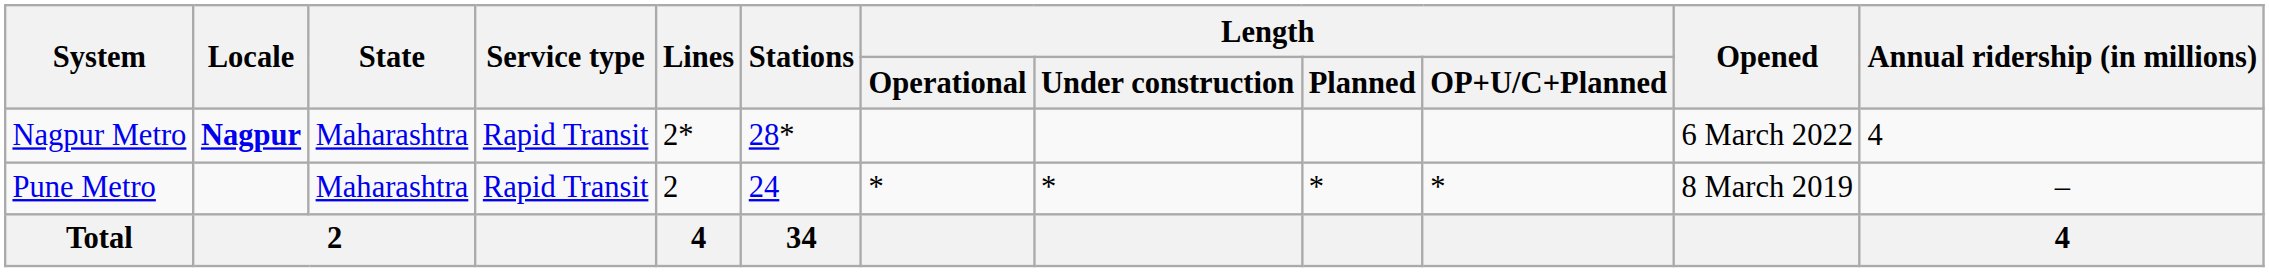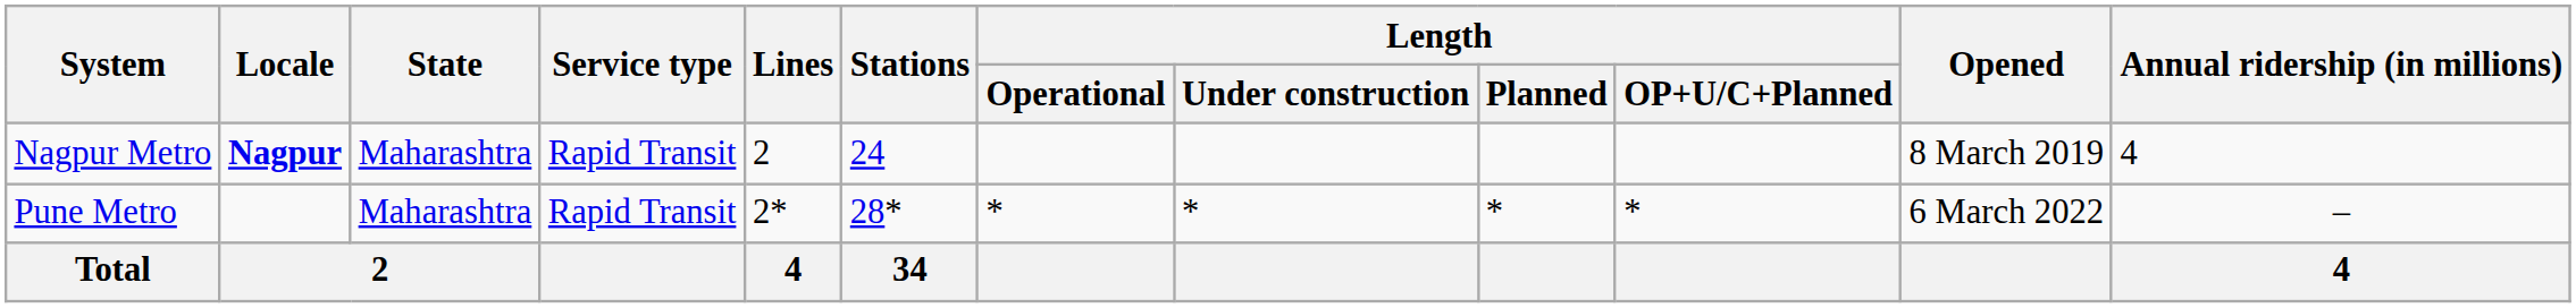Nagpur Metro | Lines: 2* -> 2
Nagpur Metro | Stations: 28* -> 24
Nagpur Metro | Opened: 6 March 2022 -> 8 March 2019
Pune Metro | Lines: 2 -> 2*
Pune Metro | Stations: 24 -> 28*
Pune Metro | Opened: 8 March 2019 -> 6 March 2022
